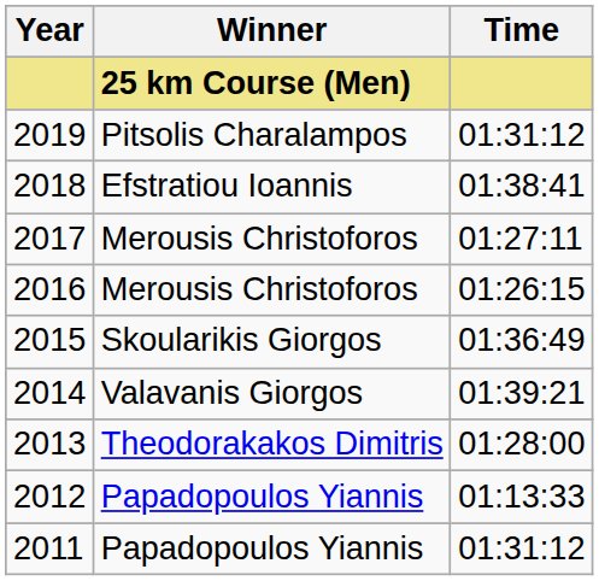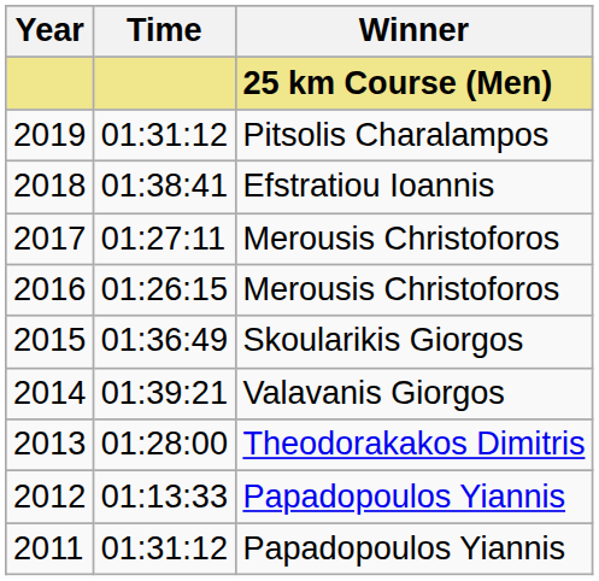columns swapped: Winner <-> Time
